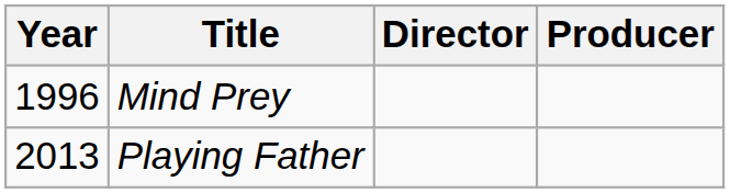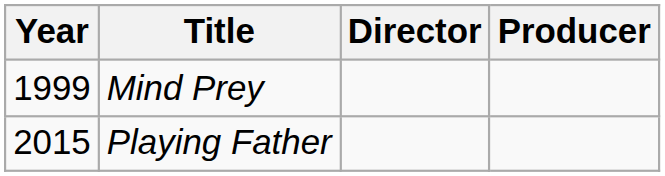Mind Prey | Year: 1996 -> 1999
Playing Father | Year: 2013 -> 2015
